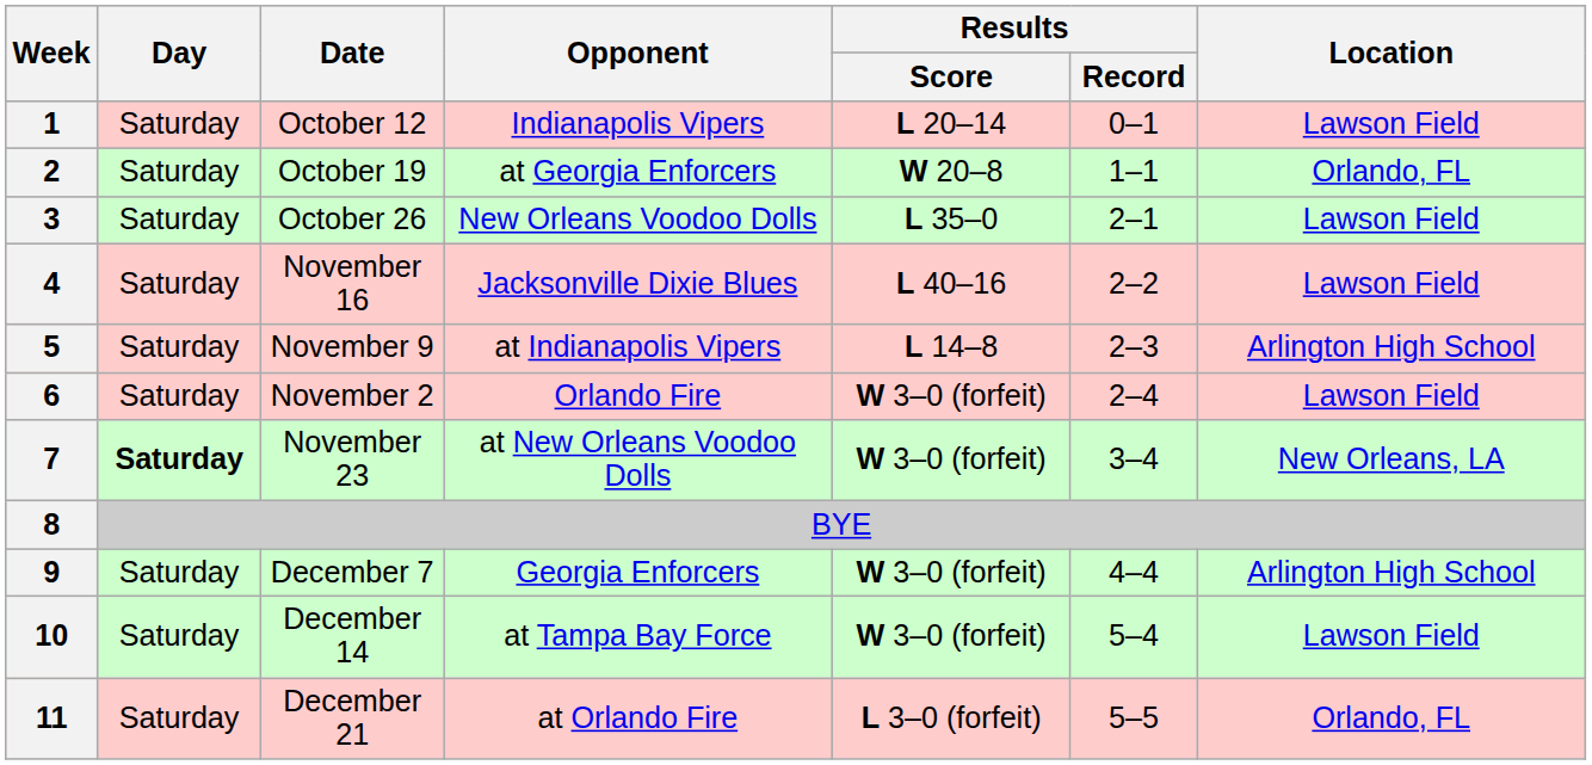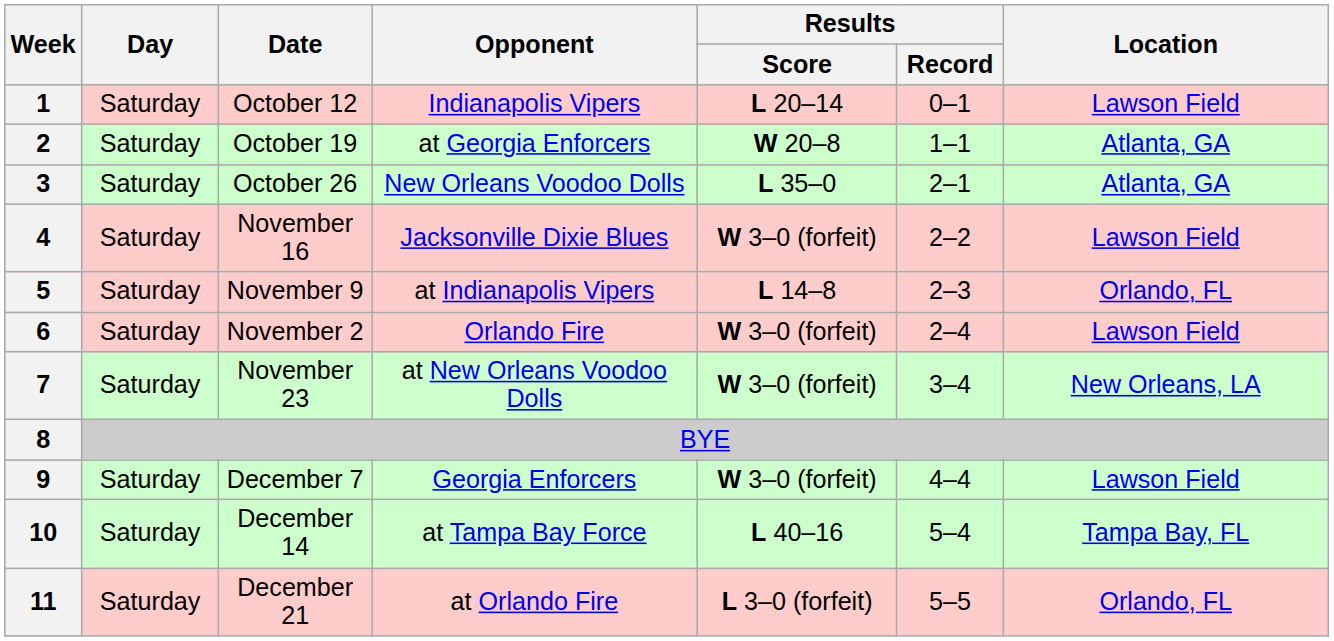2 | Location: Orlando, FL -> Atlanta, GA
3 | Location: Lawson Field -> Atlanta, GA
4 | Results / Score: L 40–16 -> W 3–0 (forfeit)
5 | Location: Arlington High School -> Orlando, FL
7 | Day: bold -> normal
9 | Location: Arlington High School -> Lawson Field
10 | Results / Score: W 3–0 (forfeit) -> L 40–16
10 | Location: Lawson Field -> Tampa Bay, FL
